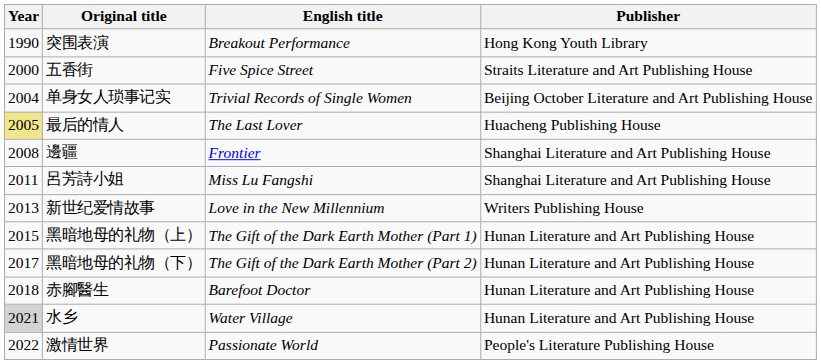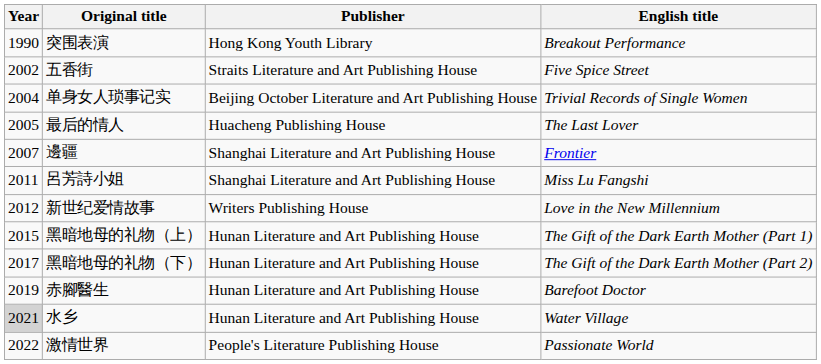columns swapped: English title <-> Publisher
五香街 | Year: 2000 -> 2002
最后的情人 | Year: khaki background -> no background
邊疆 | Year: 2008 -> 2007
新世纪爱情故事 | Year: 2013 -> 2012
赤腳醫生 | Year: 2018 -> 2019
